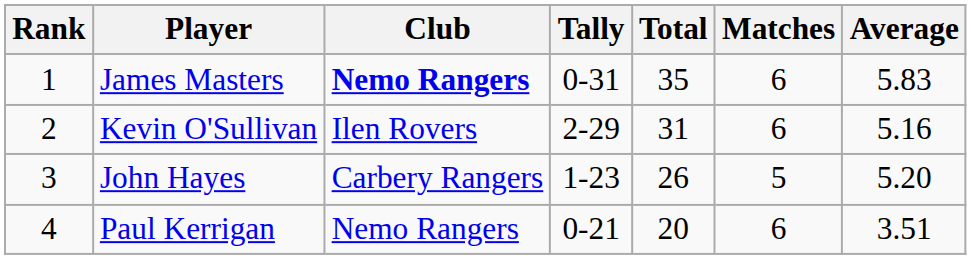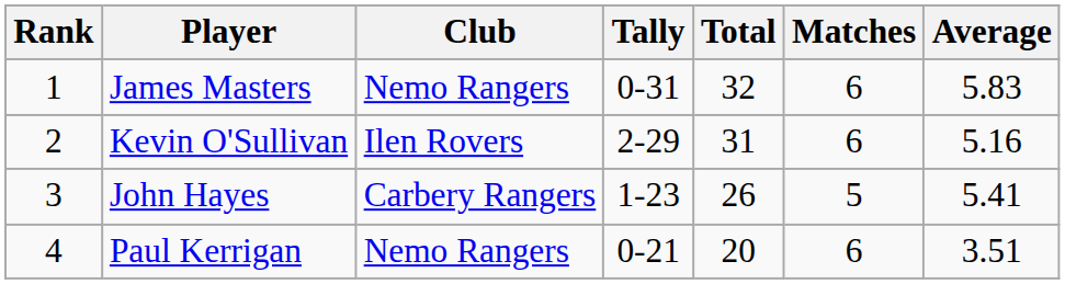James Masters | Club: bold -> normal
James Masters | Total: 35 -> 32
John Hayes | Average: 5.20 -> 5.41
